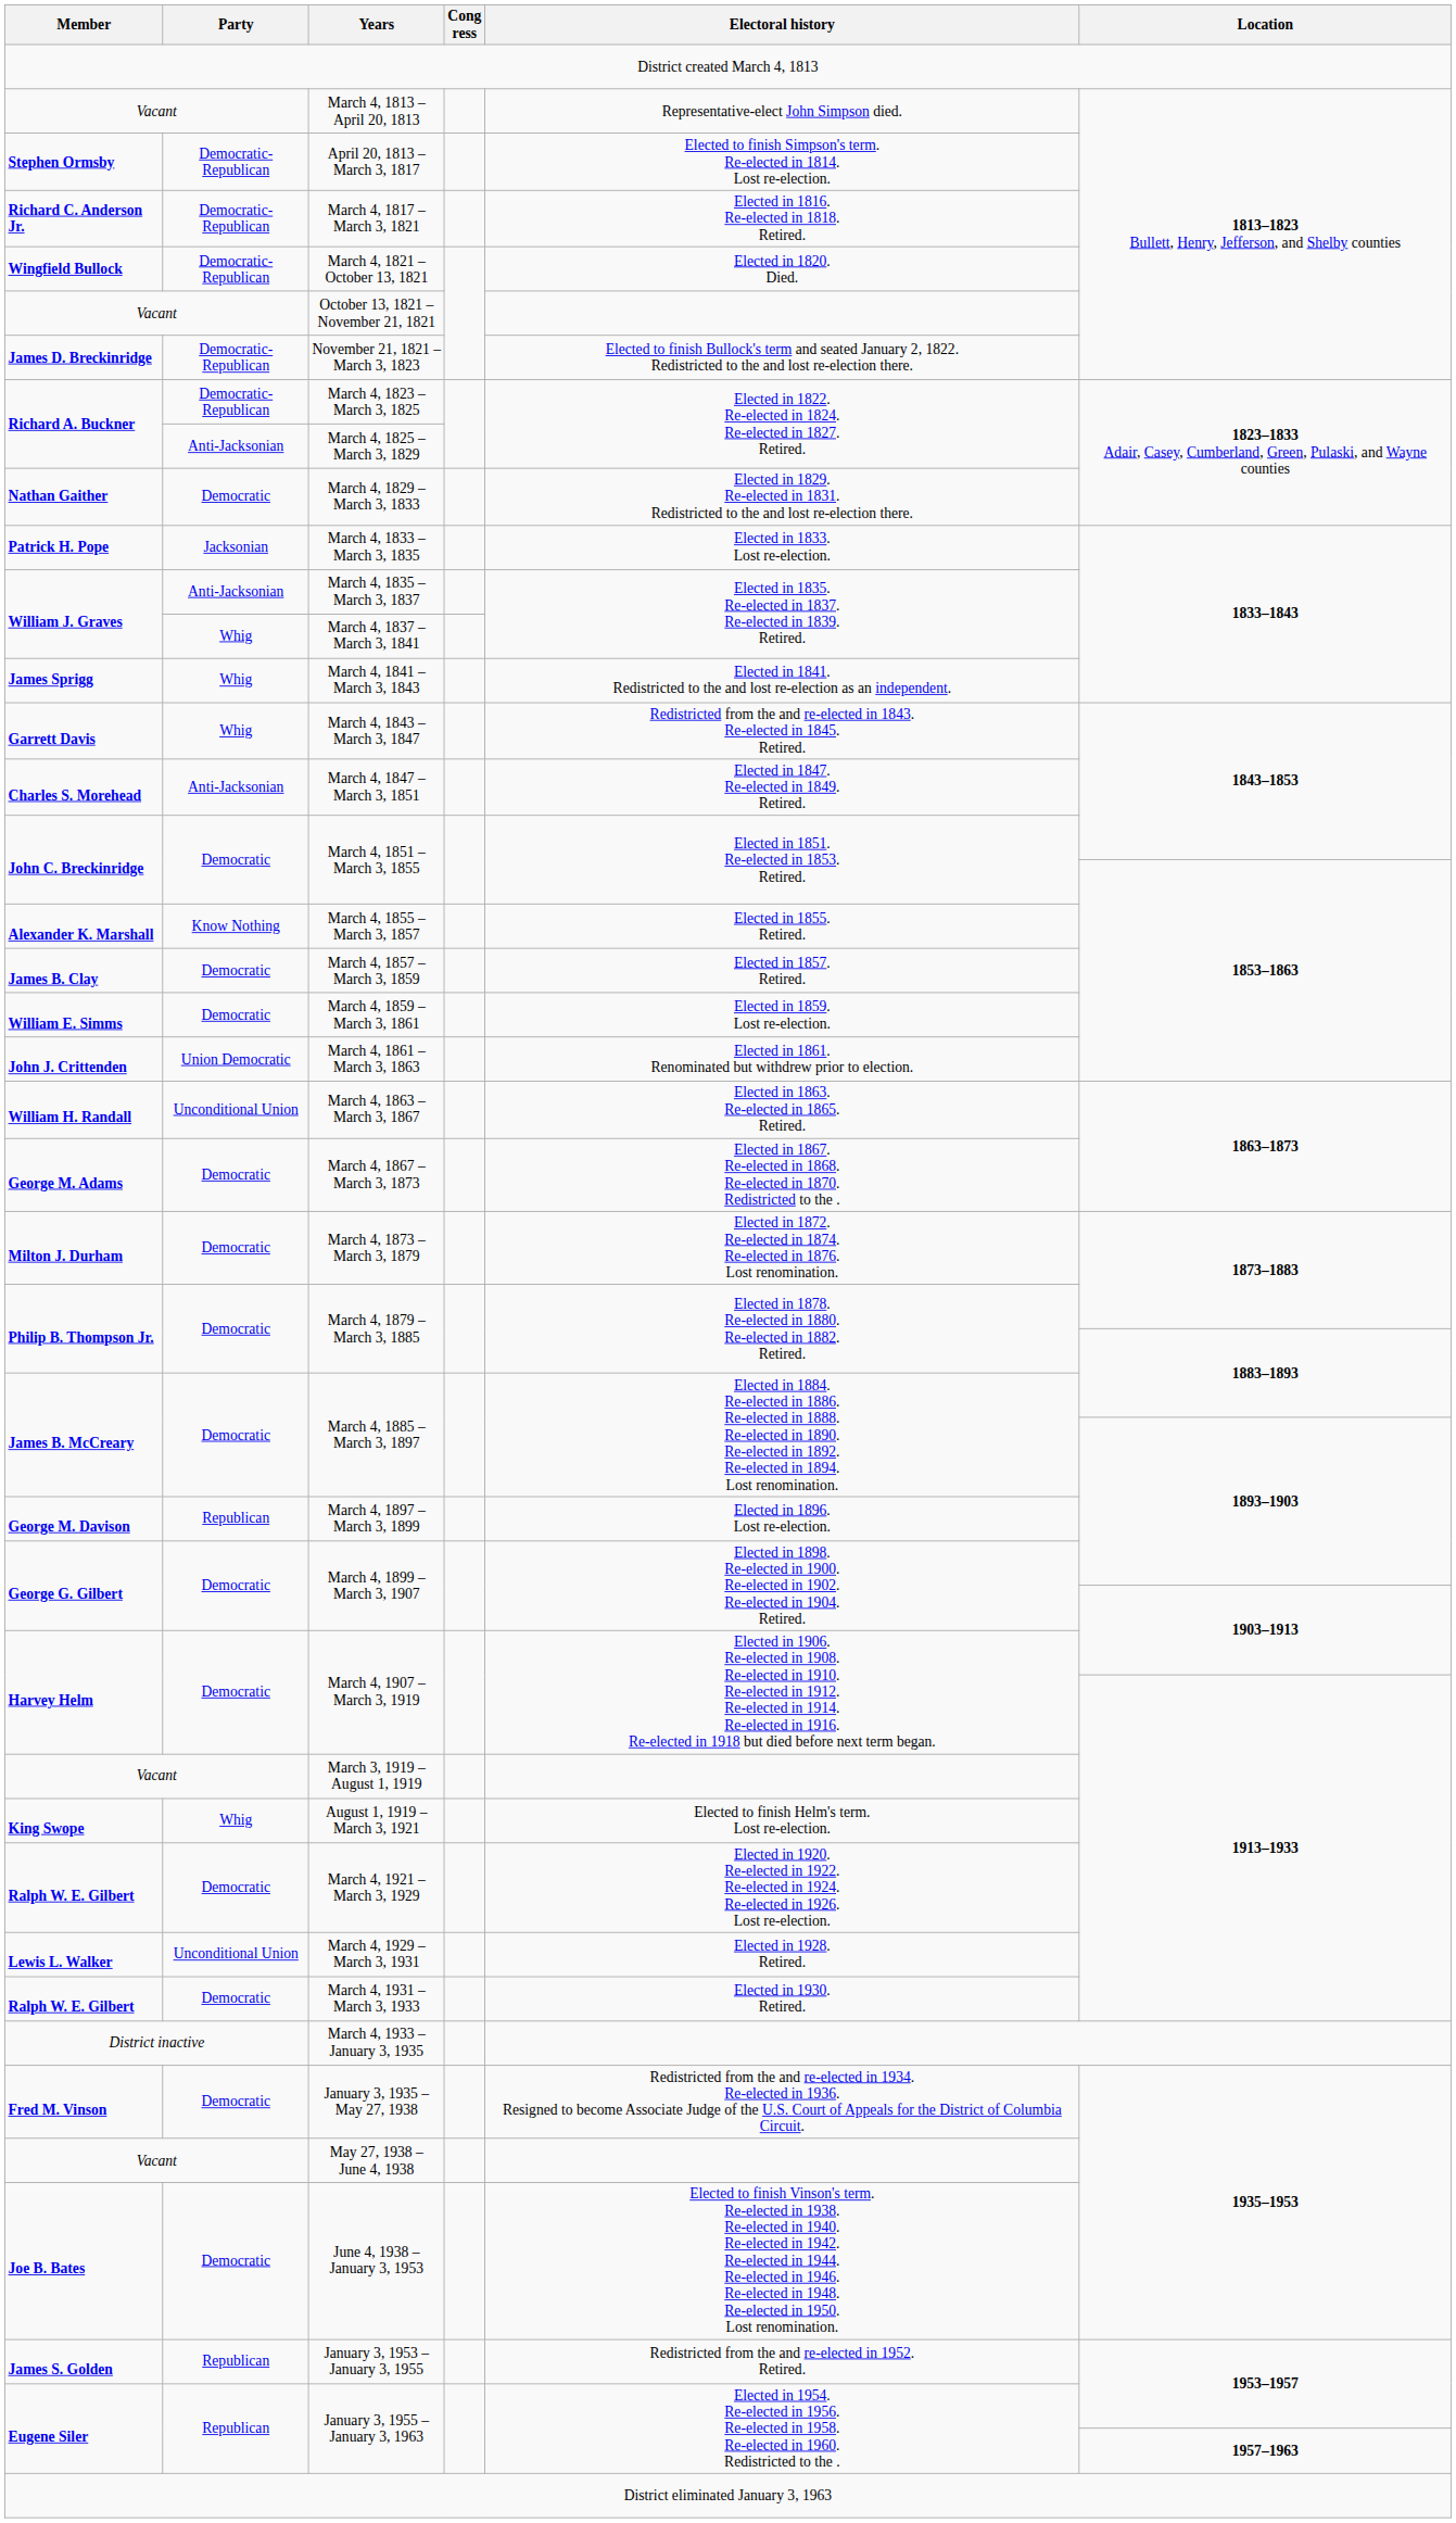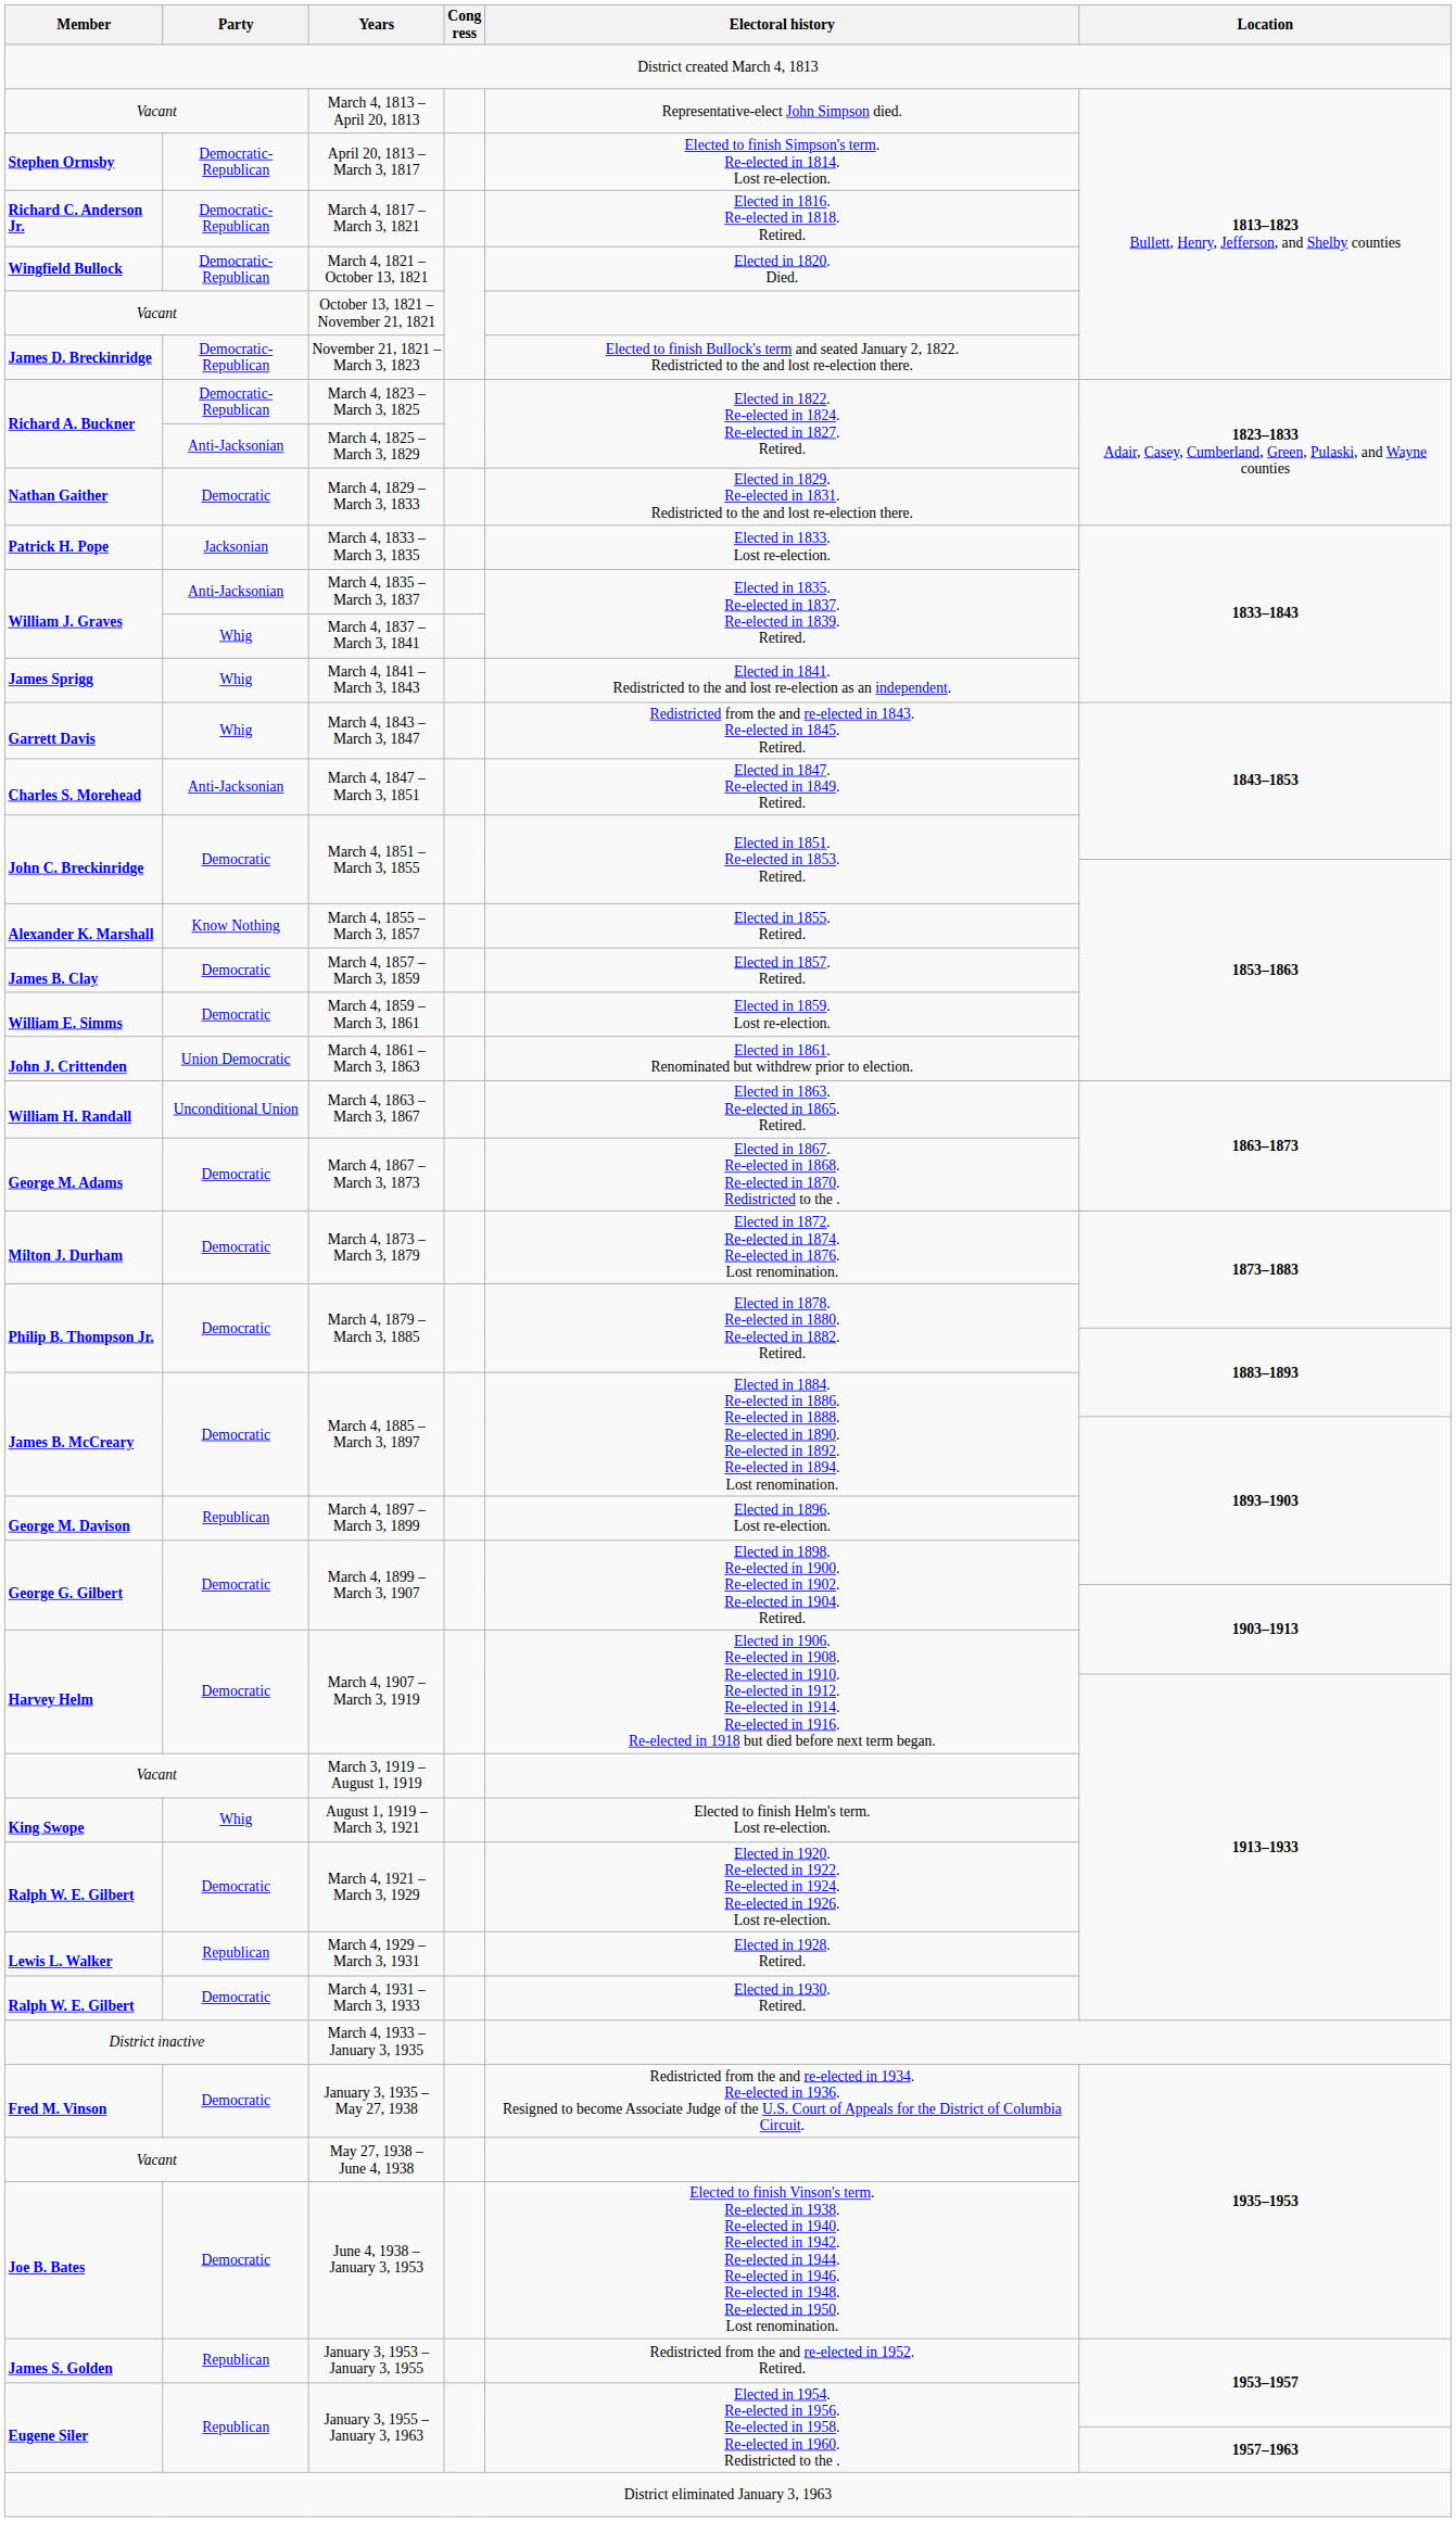March 4, 1929 – March 3, 1931 | Party: Unconditional Union -> Republican
